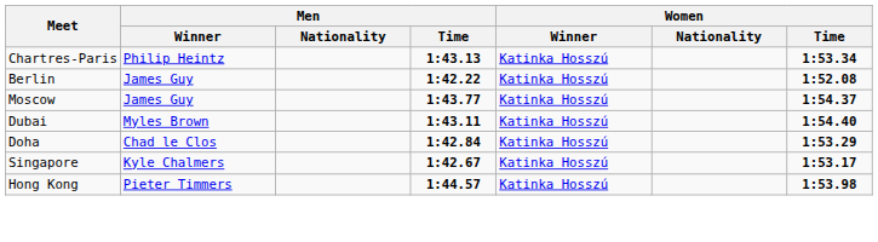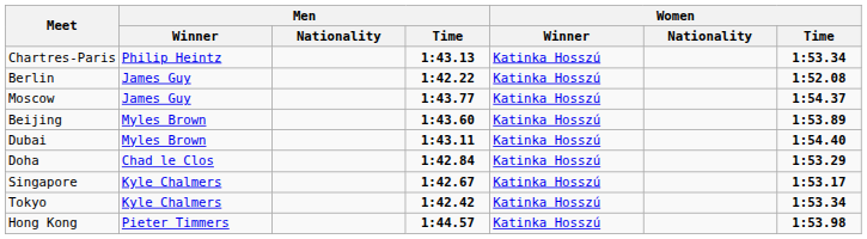+ row: Beijing | Myles Brown | 1:43.60 | Katinka Hosszú | 1:53.89
+ row: Tokyo | Kyle Chalmers | 1:42.42 | Katinka Hosszú | 1:53.34
